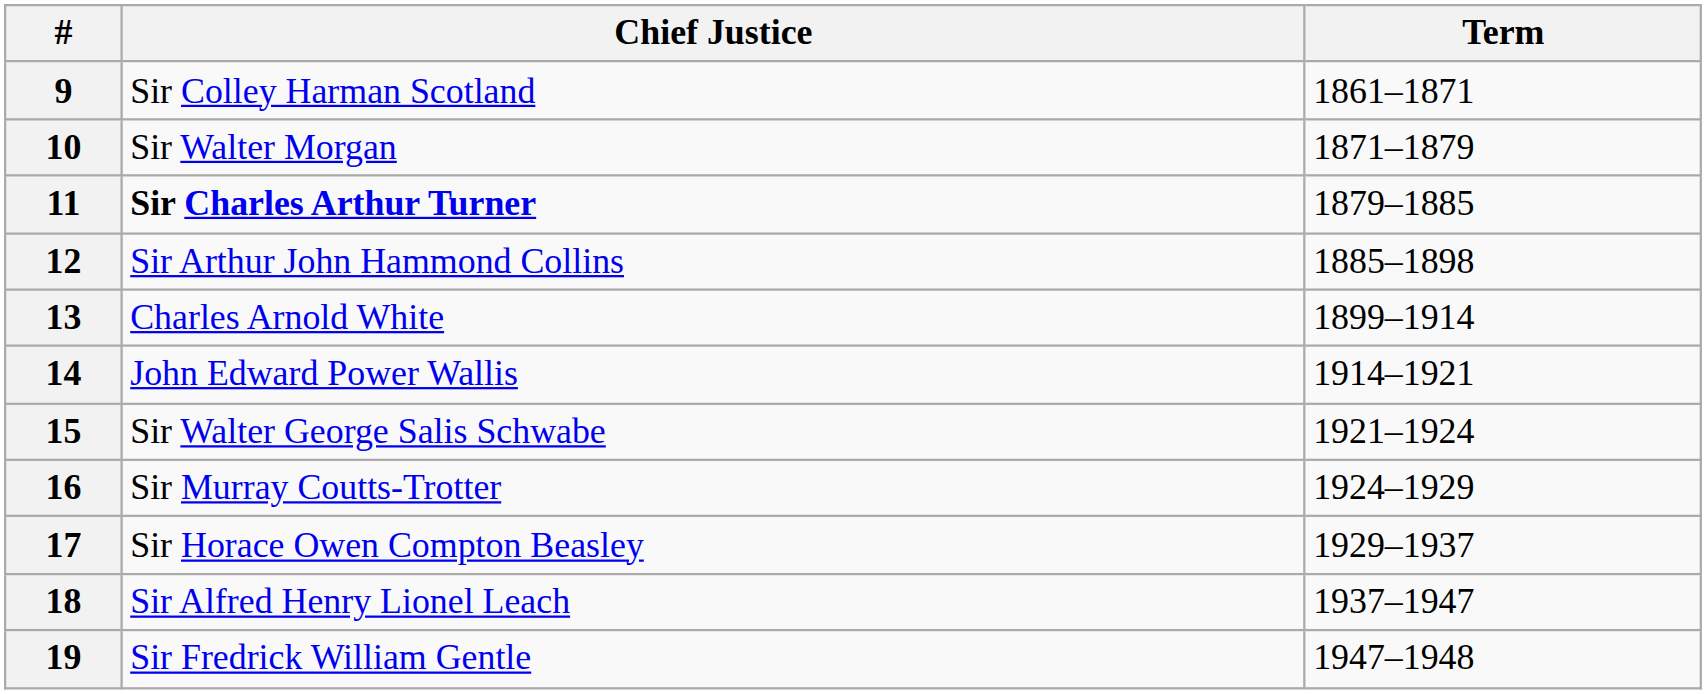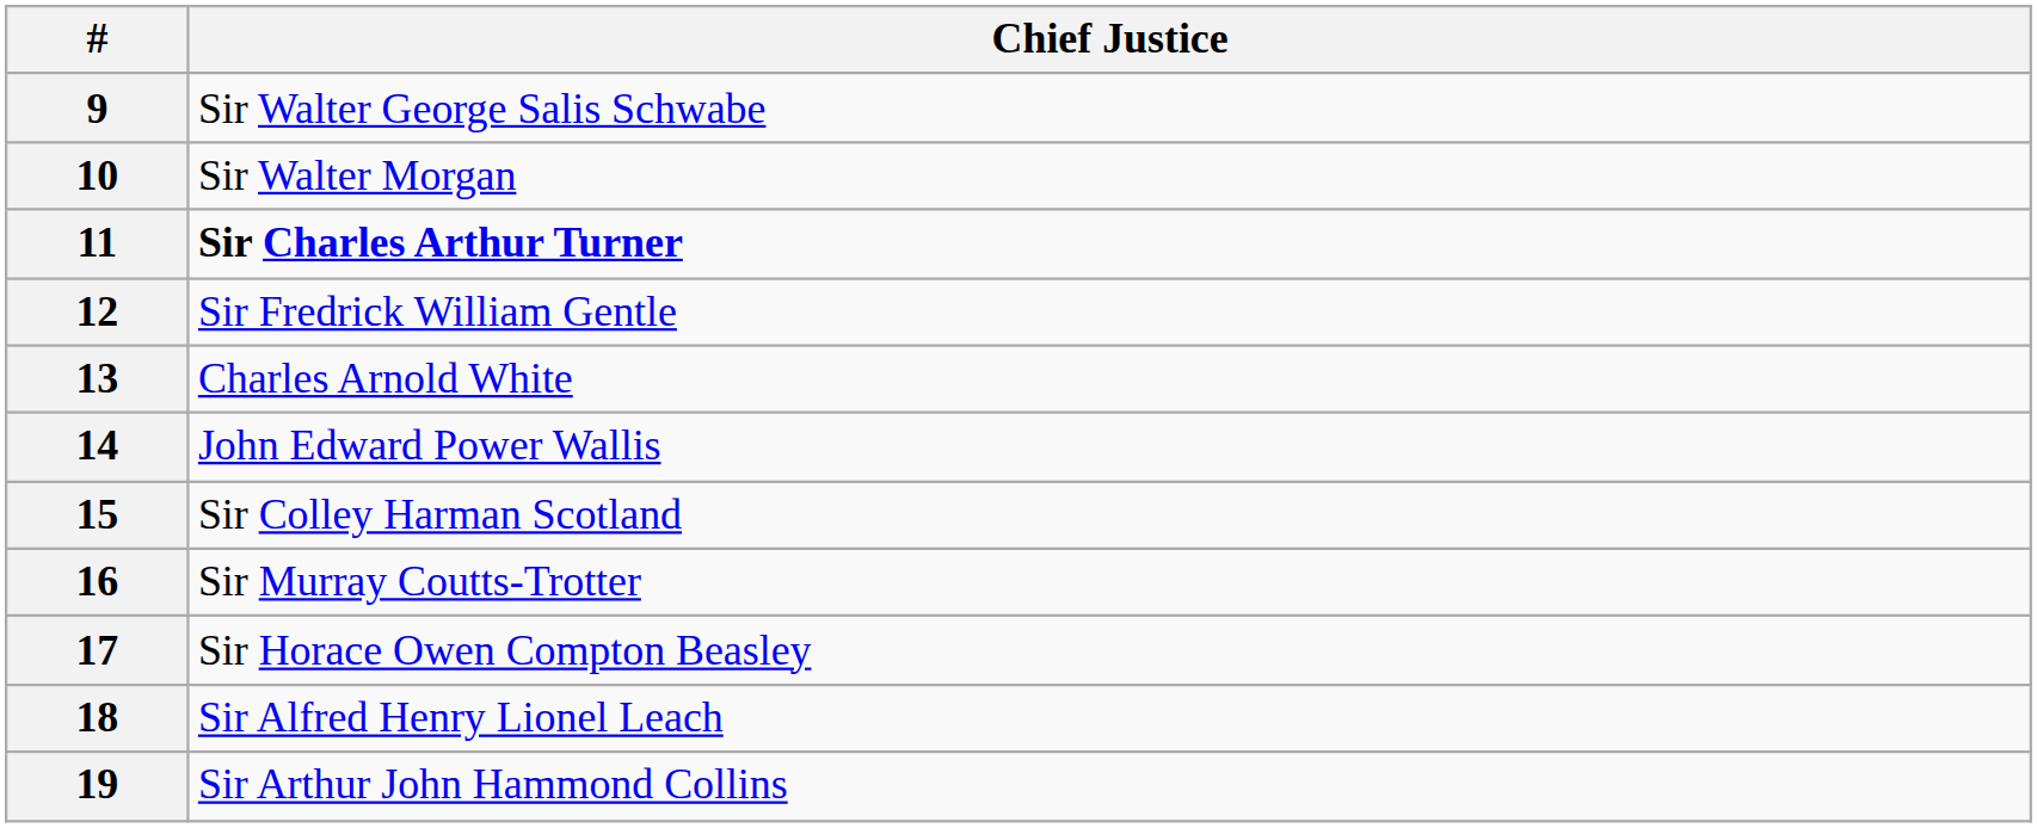- column: Term | 1861–1871 | 1871–1879 | 1879–1885 | 1885–1898 | 1899–1914 | 1914–1921 | 1921–1924 | 1924–1929 | 1929–1937 | 1937–1947 | 1947–1948
9 | Chief Justice: Sir Colley Harman Scotland -> Sir Walter George Salis Schwabe
12 | Chief Justice: Sir Arthur John Hammond Collins -> Sir Fredrick William Gentle
15 | Chief Justice: Sir Walter George Salis Schwabe -> Sir Colley Harman Scotland
19 | Chief Justice: Sir Fredrick William Gentle -> Sir Arthur John Hammond Collins
